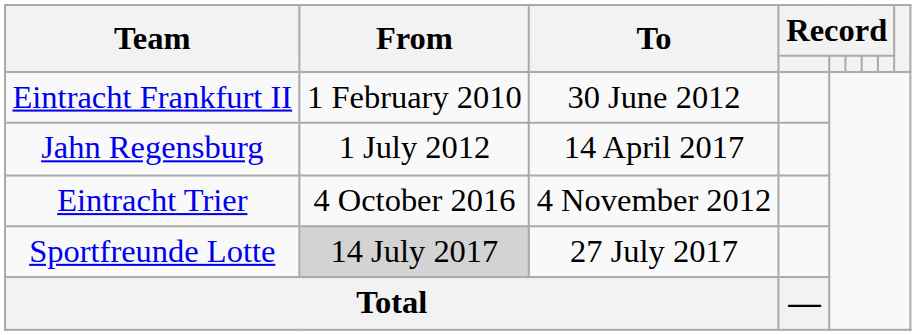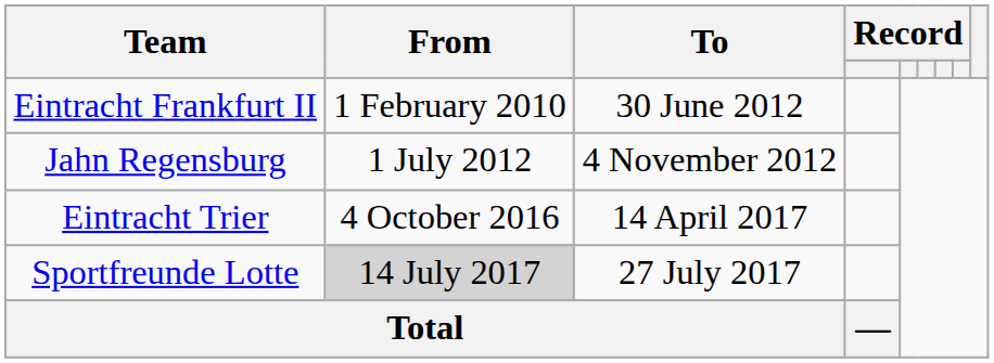Jahn Regensburg | To: 14 April 2017 -> 4 November 2012
Eintracht Trier | To: 4 November 2012 -> 14 April 2017
